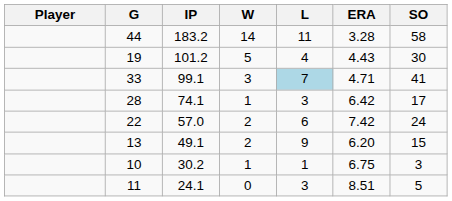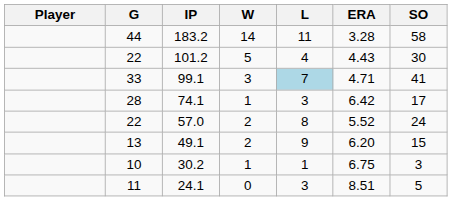101.2 | G: 19 -> 22
57.0 | L: 6 -> 8
57.0 | ERA: 7.42 -> 5.52
